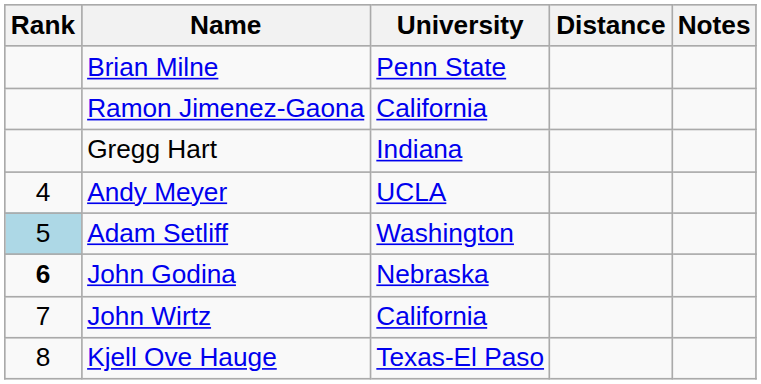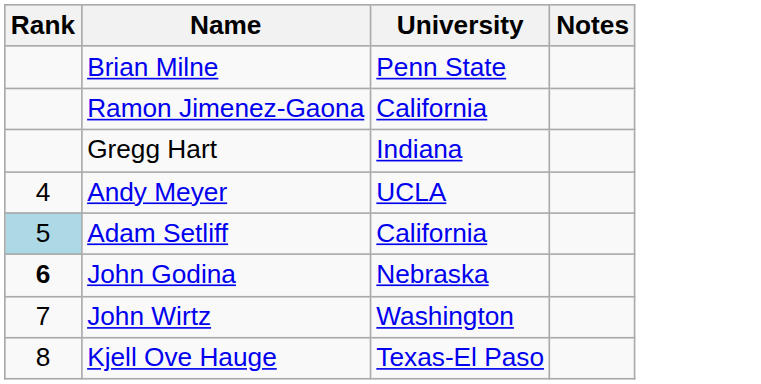- column: Distance
Adam Setliff | University: Washington -> California
John Wirtz | University: California -> Washington
